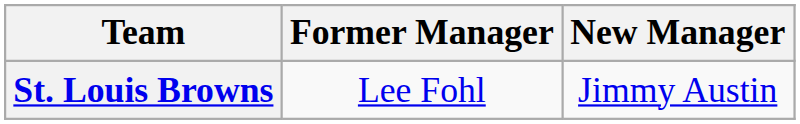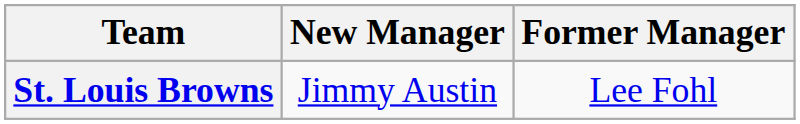columns swapped: Former Manager <-> New Manager
